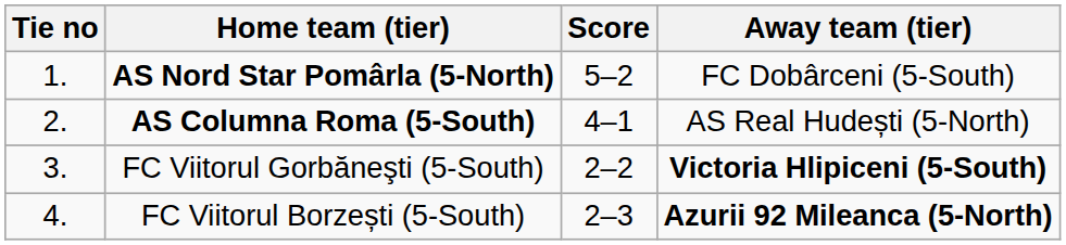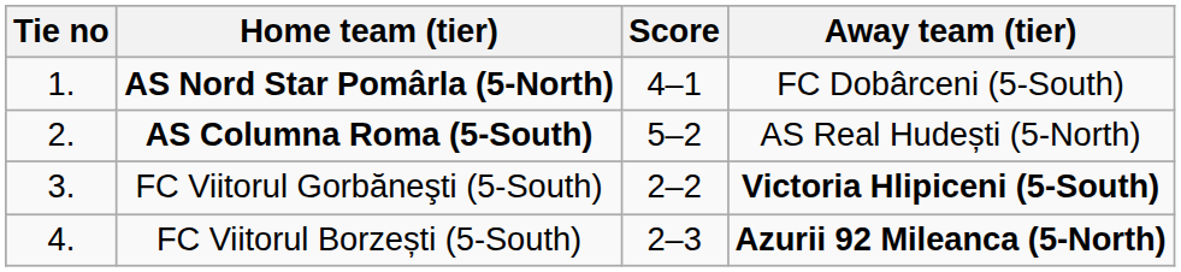AS Nord Star Pomârla (5-North) | Score: 5–2 -> 4–1
AS Columna Roma (5-South) | Score: 4–1 -> 5–2
